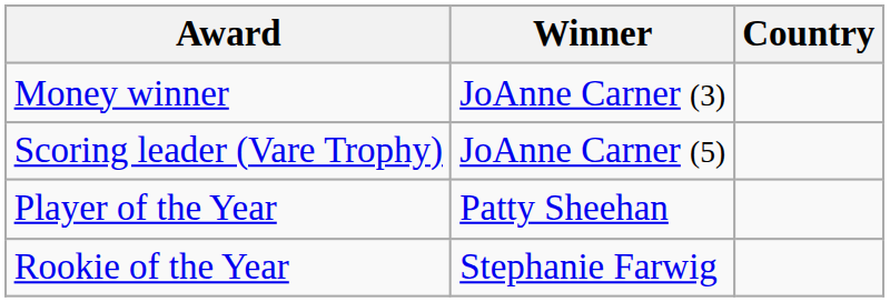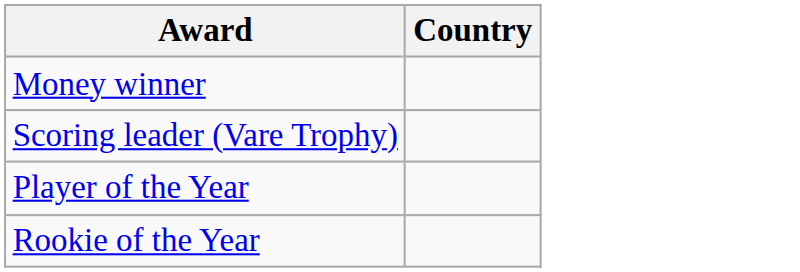- column: Winner | JoAnne Carner (3) | JoAnne Carner (5) | Patty Sheehan | Stephanie Farwig
